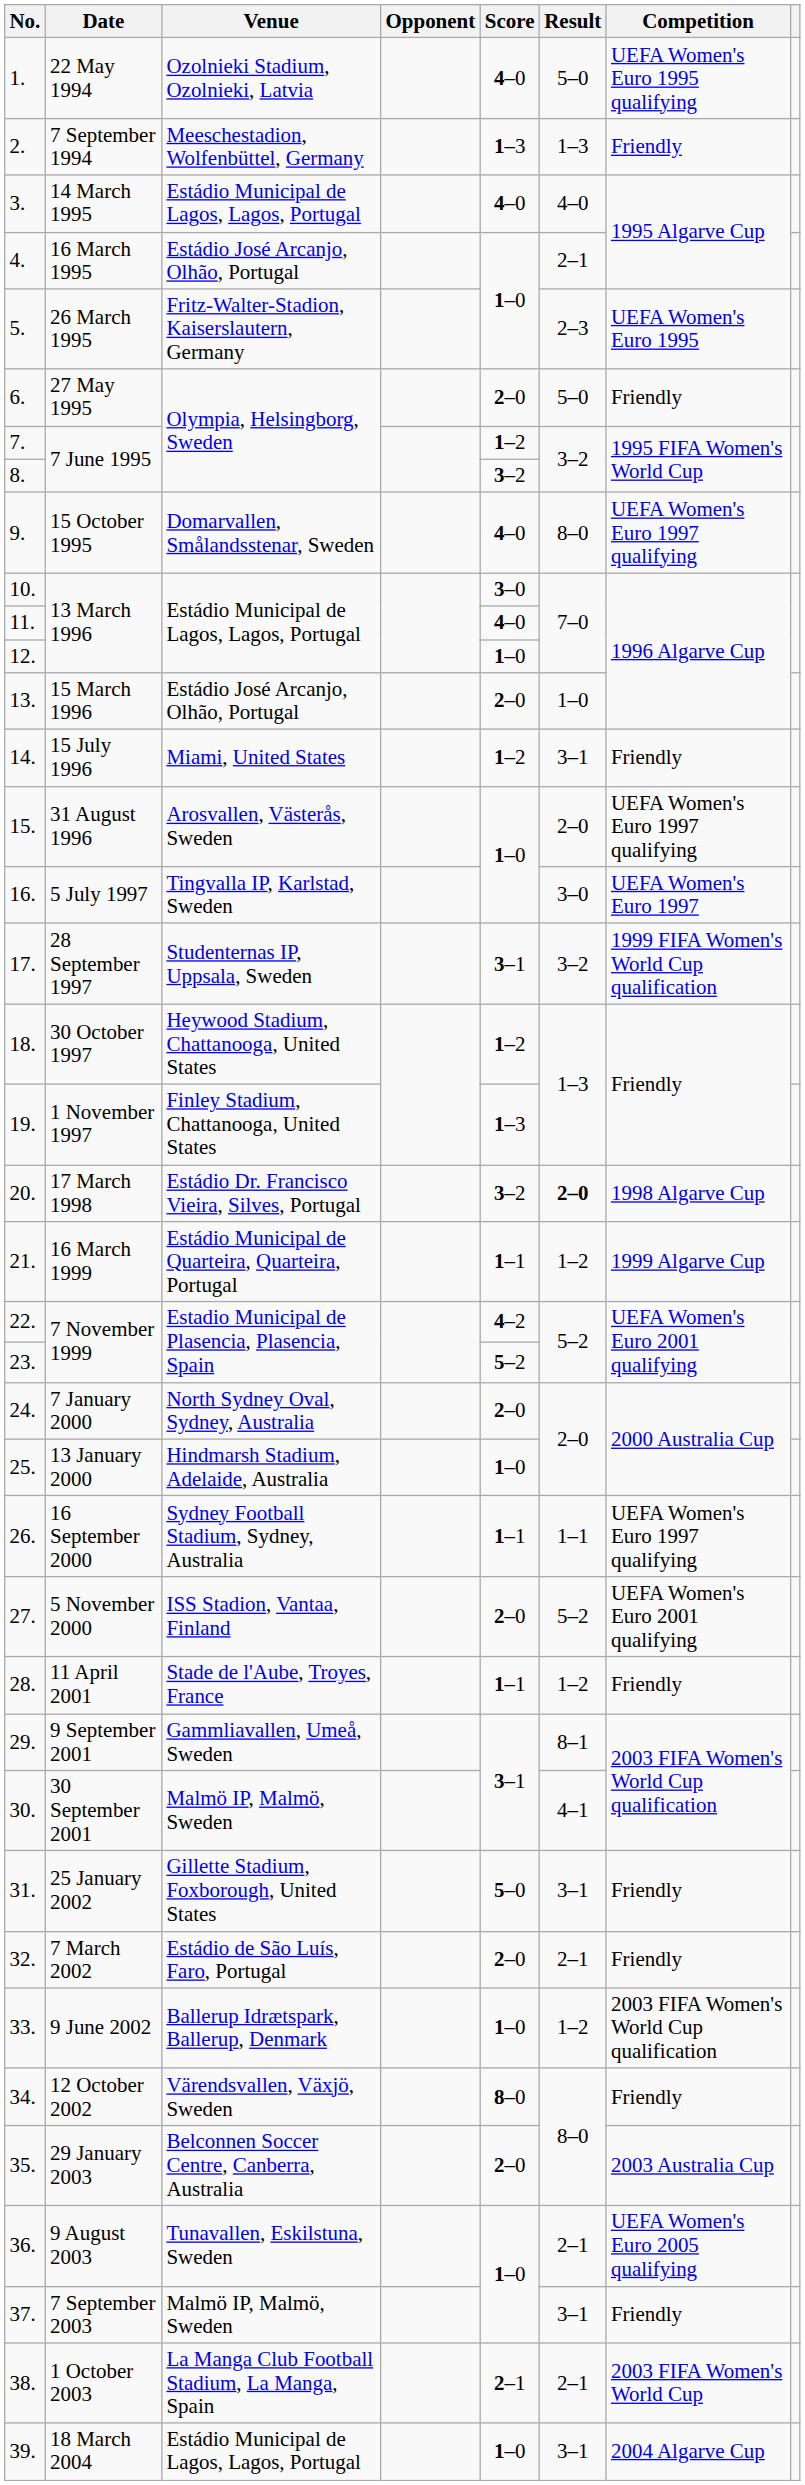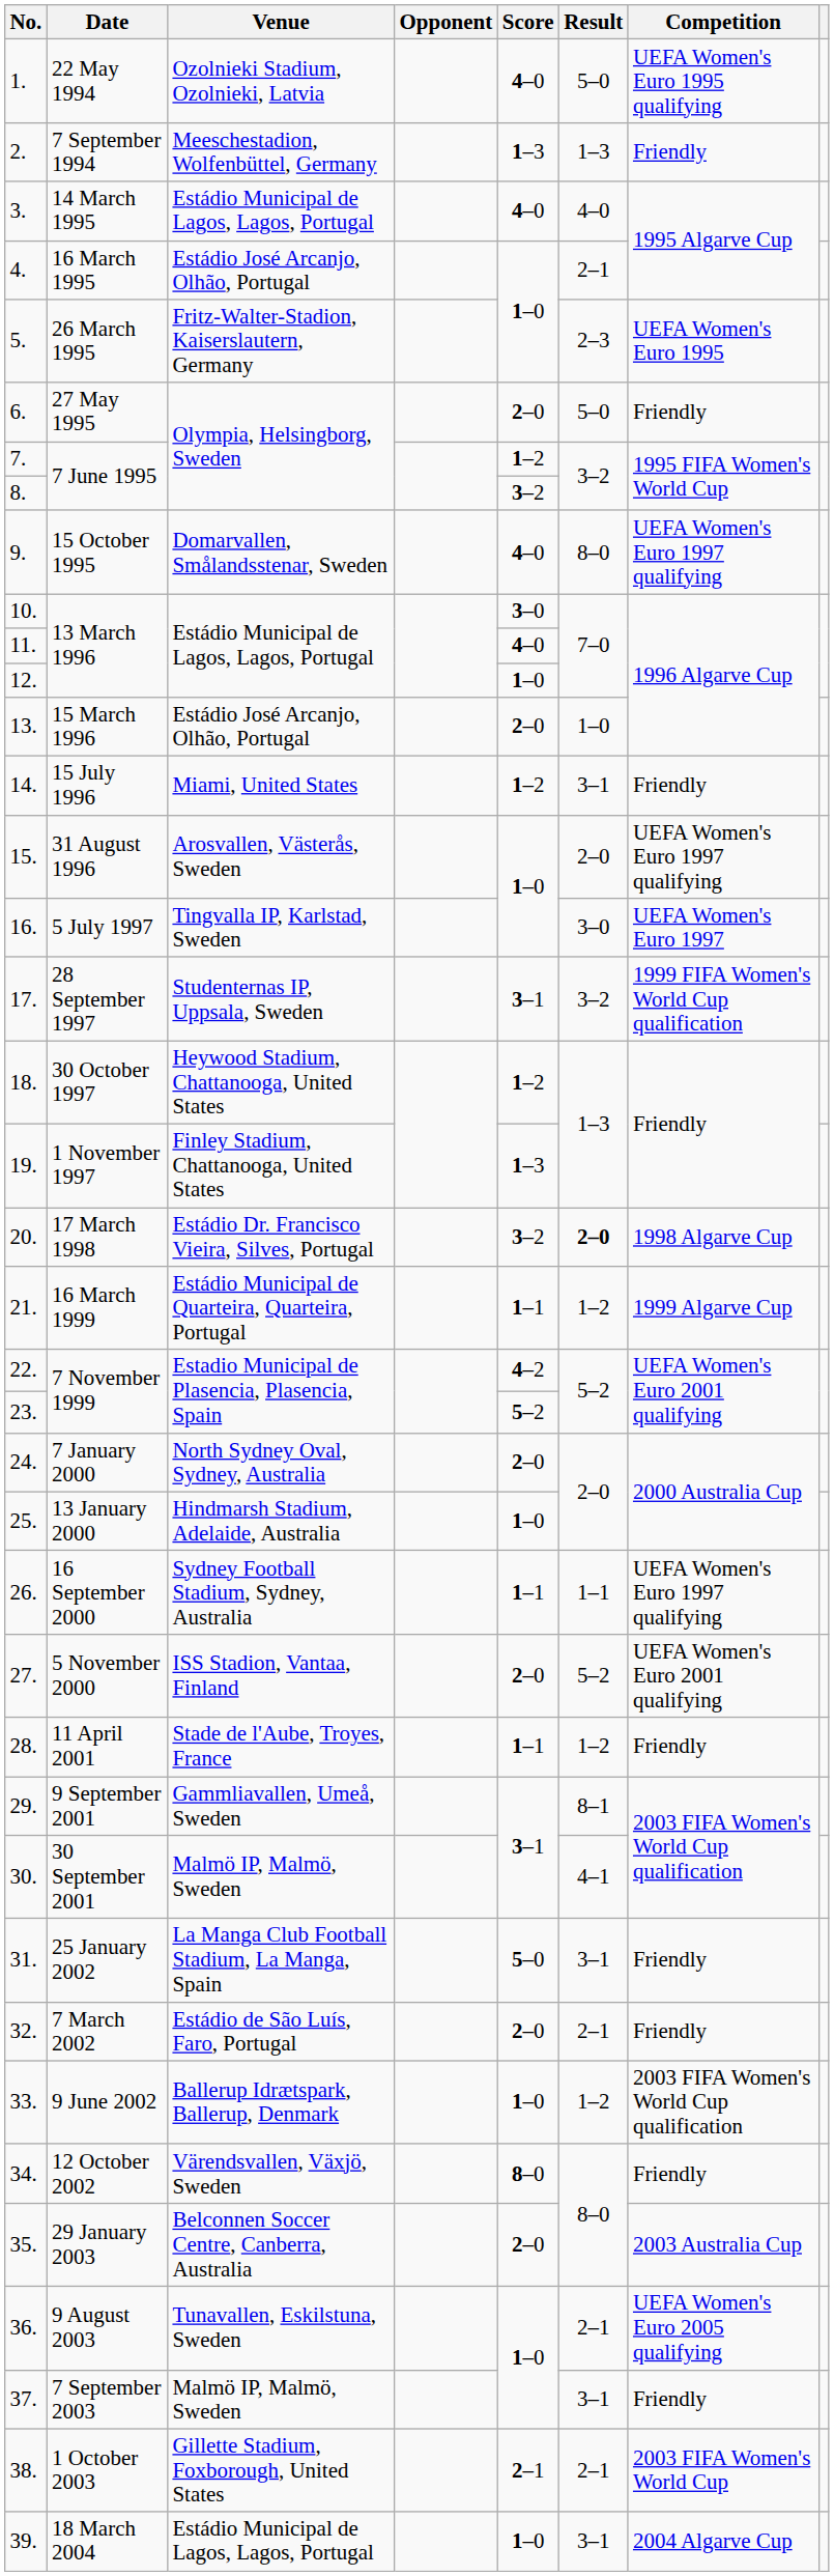31. | Venue: Gillette Stadium, Foxborough, United States -> La Manga Club Football Stadium, La Manga, Spain
38. | Venue: La Manga Club Football Stadium, La Manga, Spain -> Gillette Stadium, Foxborough, United States
